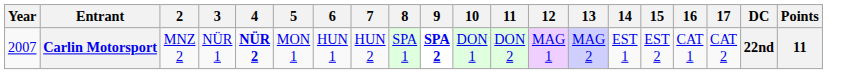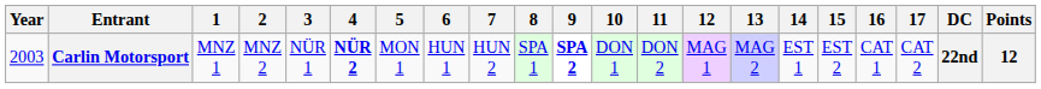+ column: 1 | MNZ 1
Carlin Motorsport | Year: 2007 -> 2003
Carlin Motorsport | Points: 11 -> 12
